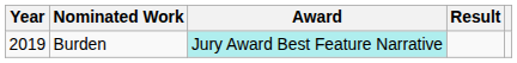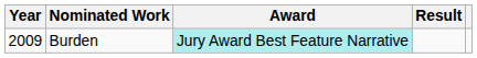Burden | Year: 2019 -> 2009
